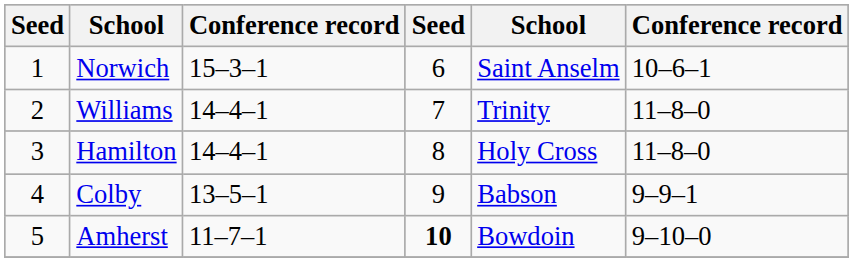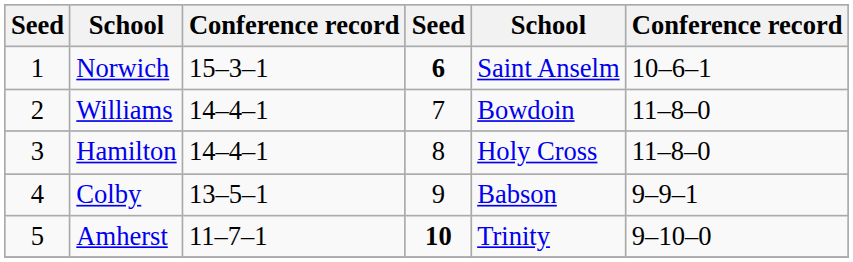Norwich | column 4: normal -> bold
Williams | column 5: Trinity -> Bowdoin
Amherst | column 5: Bowdoin -> Trinity
